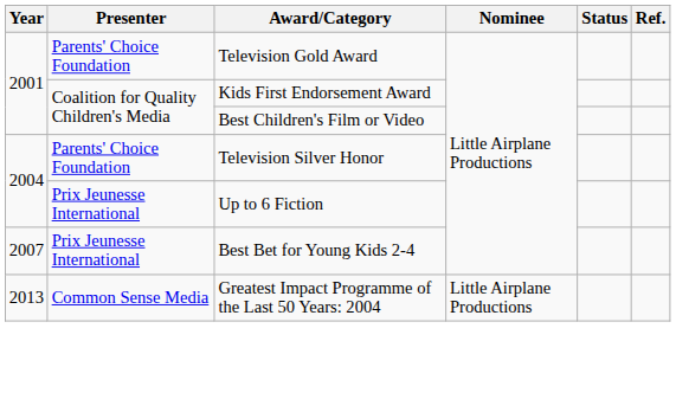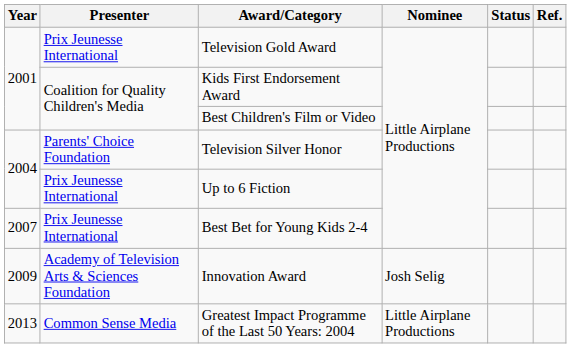Television Gold Award | Presenter: Parents' Choice Foundation -> Prix Jeunesse International
+ row: 2009 | Academy of Television Arts & Sciences Foundation | Innovation Award | Josh Selig
